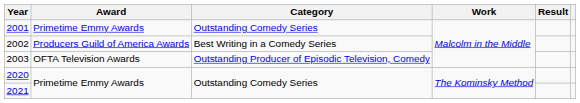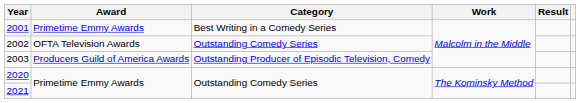2001 | Category: Outstanding Comedy Series -> Best Writing in a Comedy Series
2002 | Award: Producers Guild of America Awards -> OFTA Television Awards
2002 | Category: Best Writing in a Comedy Series -> Outstanding Comedy Series
2003 | Award: OFTA Television Awards -> Producers Guild of America Awards
